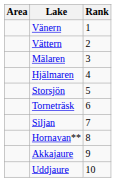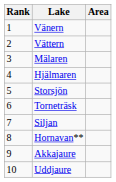columns swapped: Rank <-> Area
